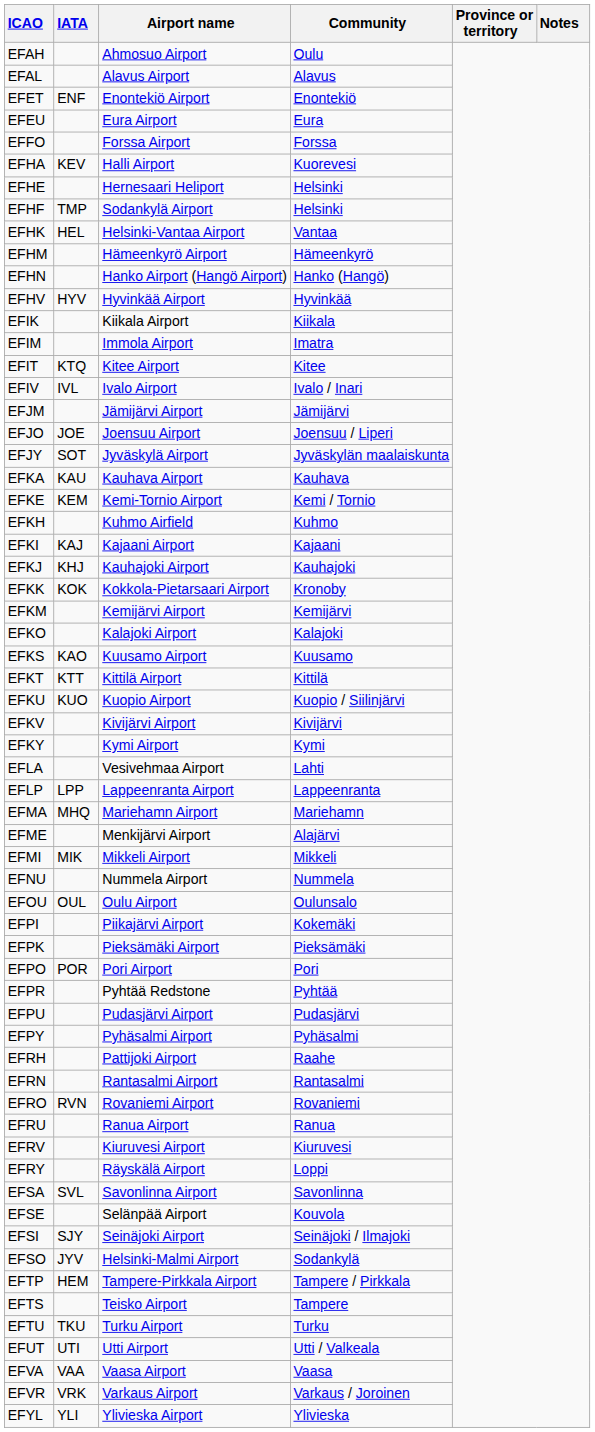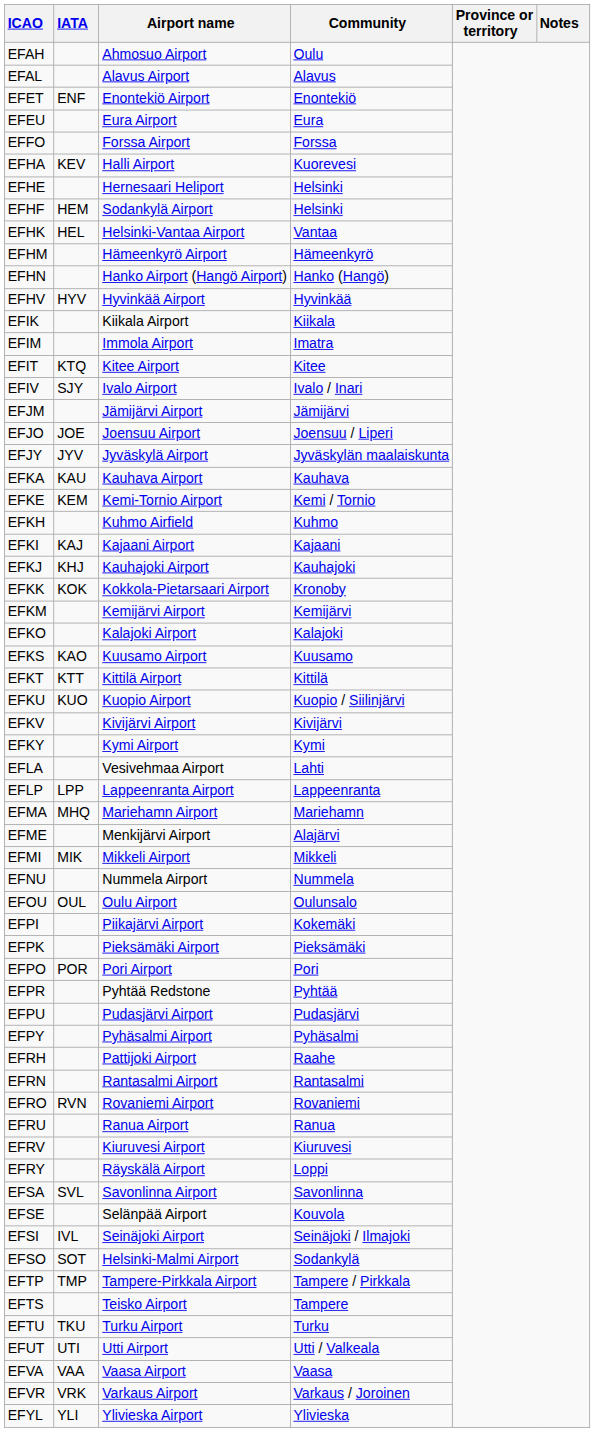EFHF | IATA: TMP -> HEM
EFIV | IATA: IVL -> SJY
EFJY | IATA: SOT -> JYV
EFSI | IATA: SJY -> IVL
EFSO | IATA: JYV -> SOT
EFTP | IATA: HEM -> TMP
